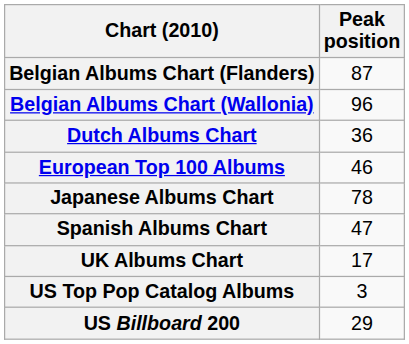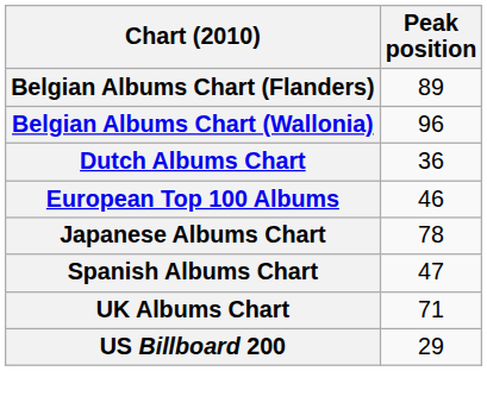Belgian Albums Chart (Flanders) | Peak position: 87 -> 89
UK Albums Chart | Peak position: 17 -> 71
- row: US Top Pop Catalog Albums | 3
